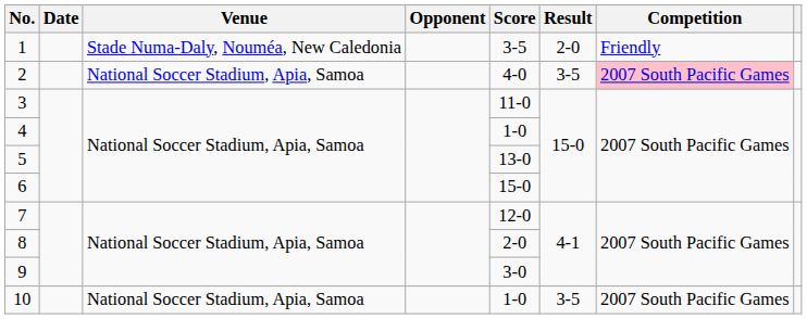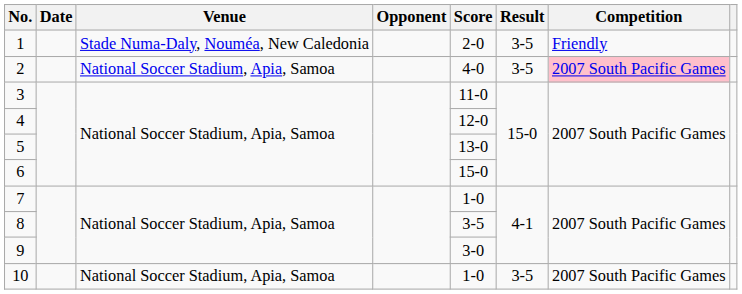1 | Score: 3-5 -> 2-0
1 | Result: 2-0 -> 3-5
4 | Score: 1-0 -> 12-0
7 | Score: 12-0 -> 1-0
8 | Score: 2-0 -> 3-5
